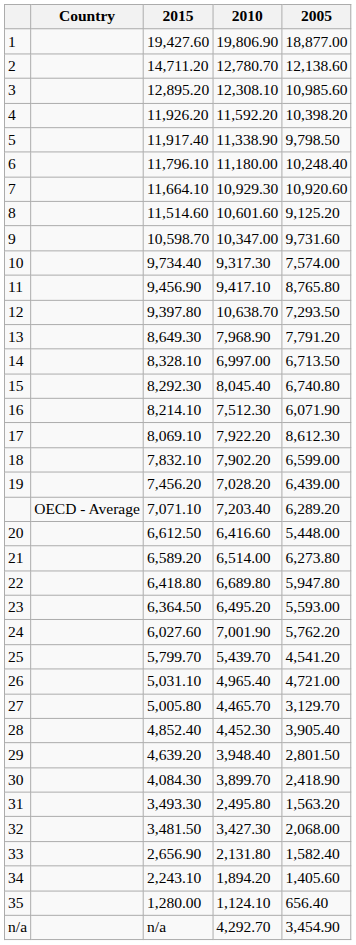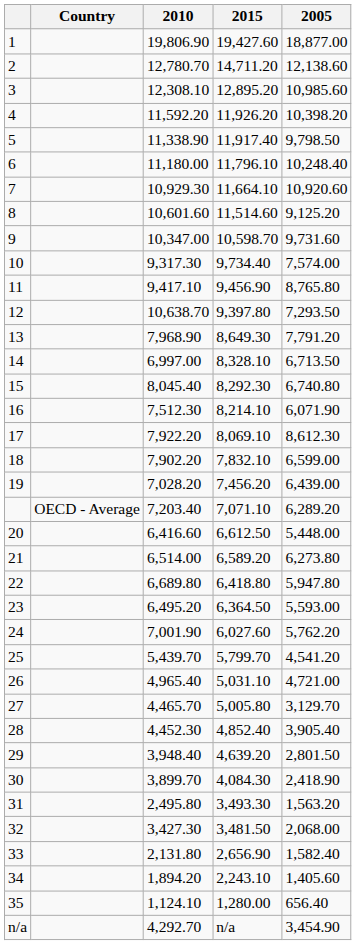columns swapped: 2015 <-> 2010
